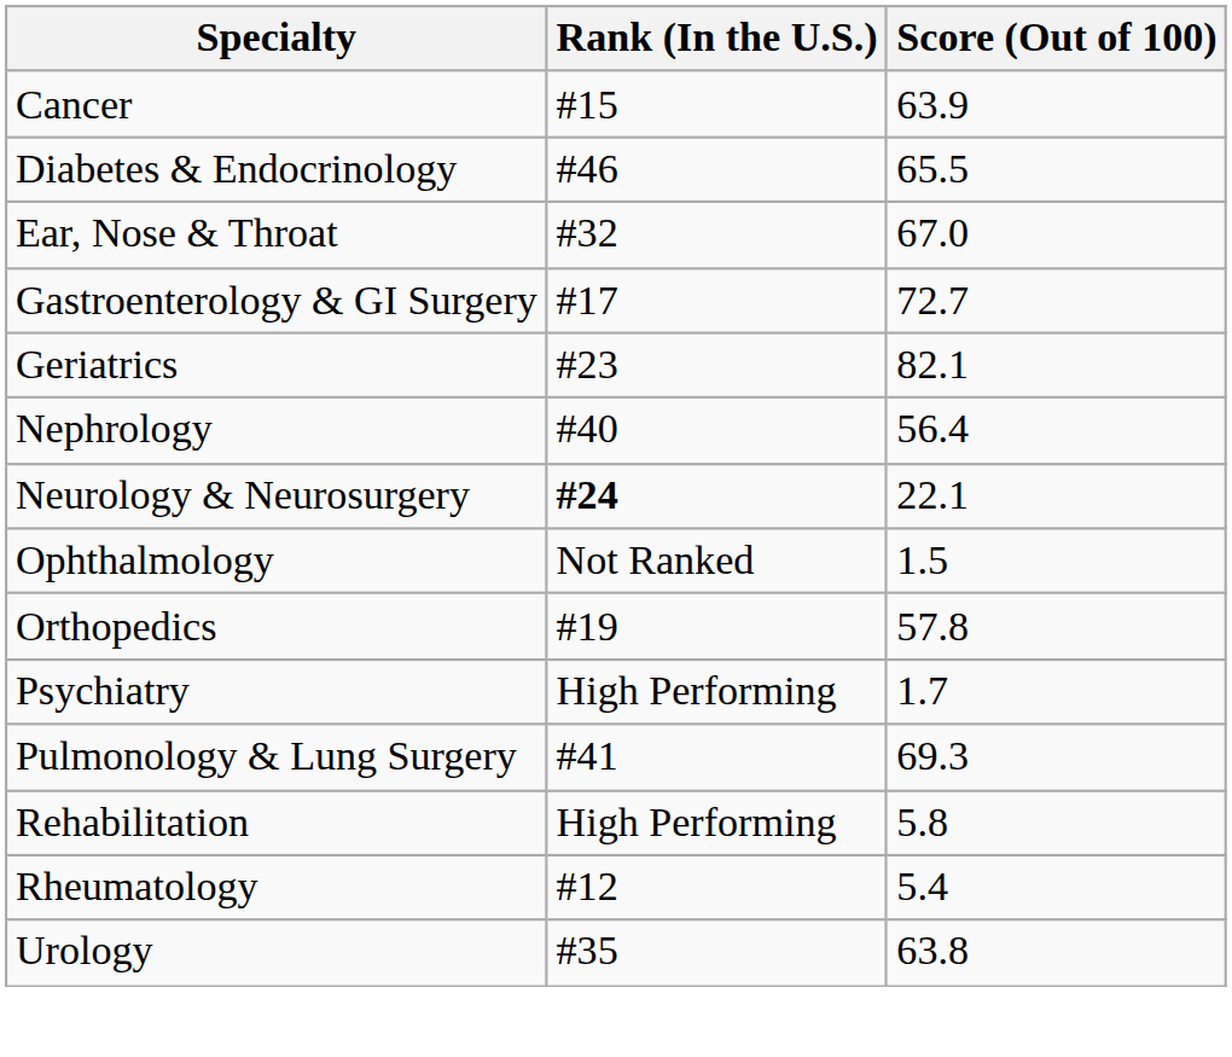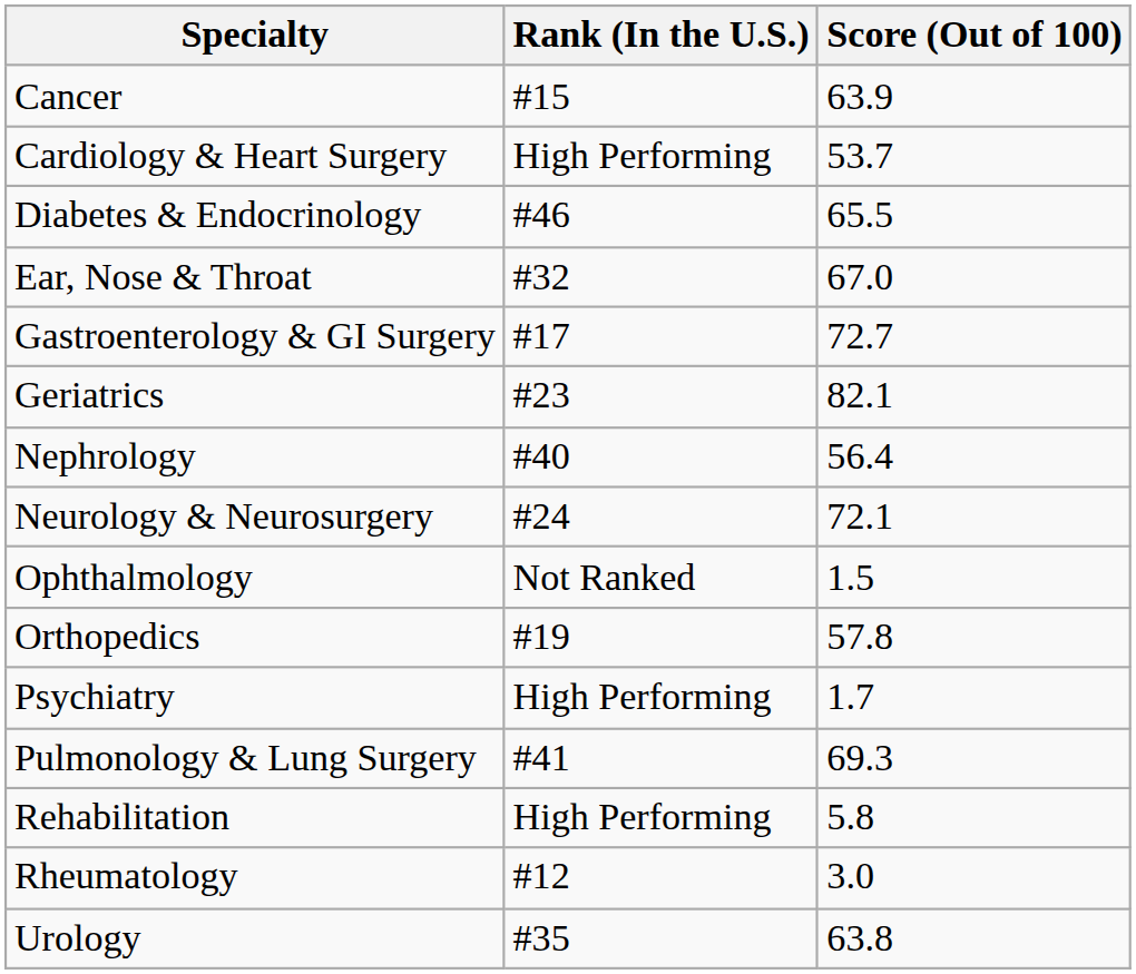+ row: Cardiology & Heart Surgery | High Performing | 53.7
Neurology & Neurosurgery | Rank (In the U.S.): bold -> normal
Neurology & Neurosurgery | Score (Out of 100): 22.1 -> 72.1
Rheumatology | Score (Out of 100): 5.4 -> 3.0
